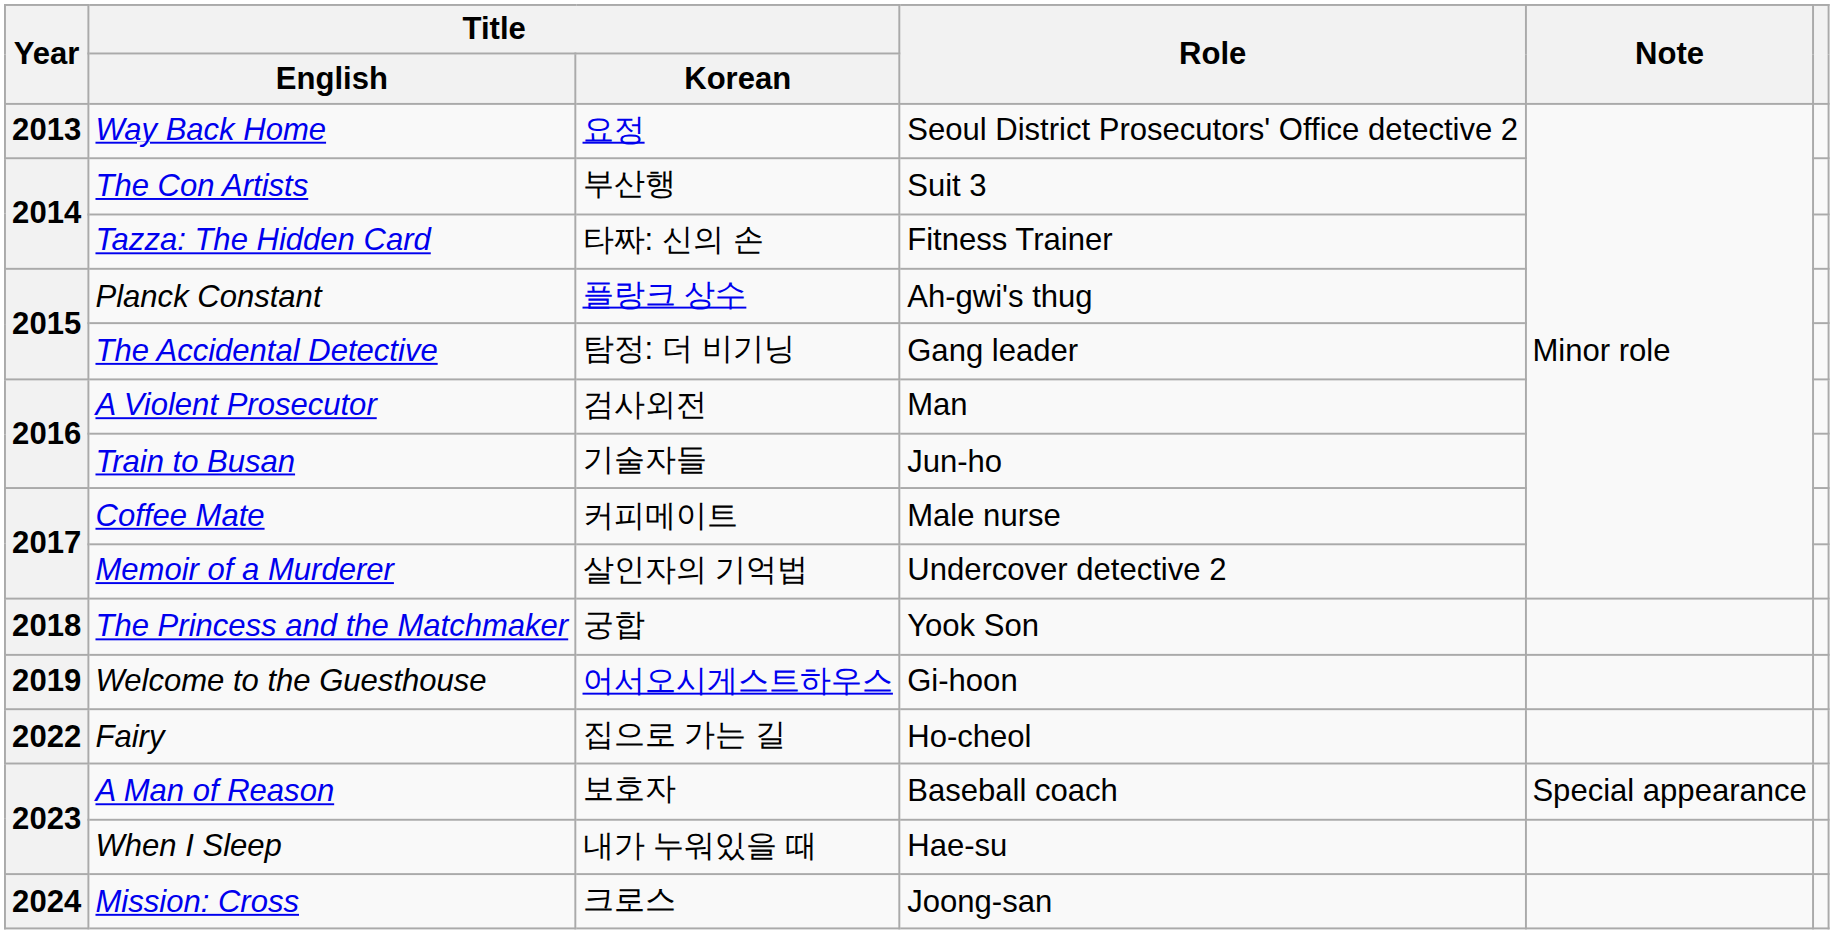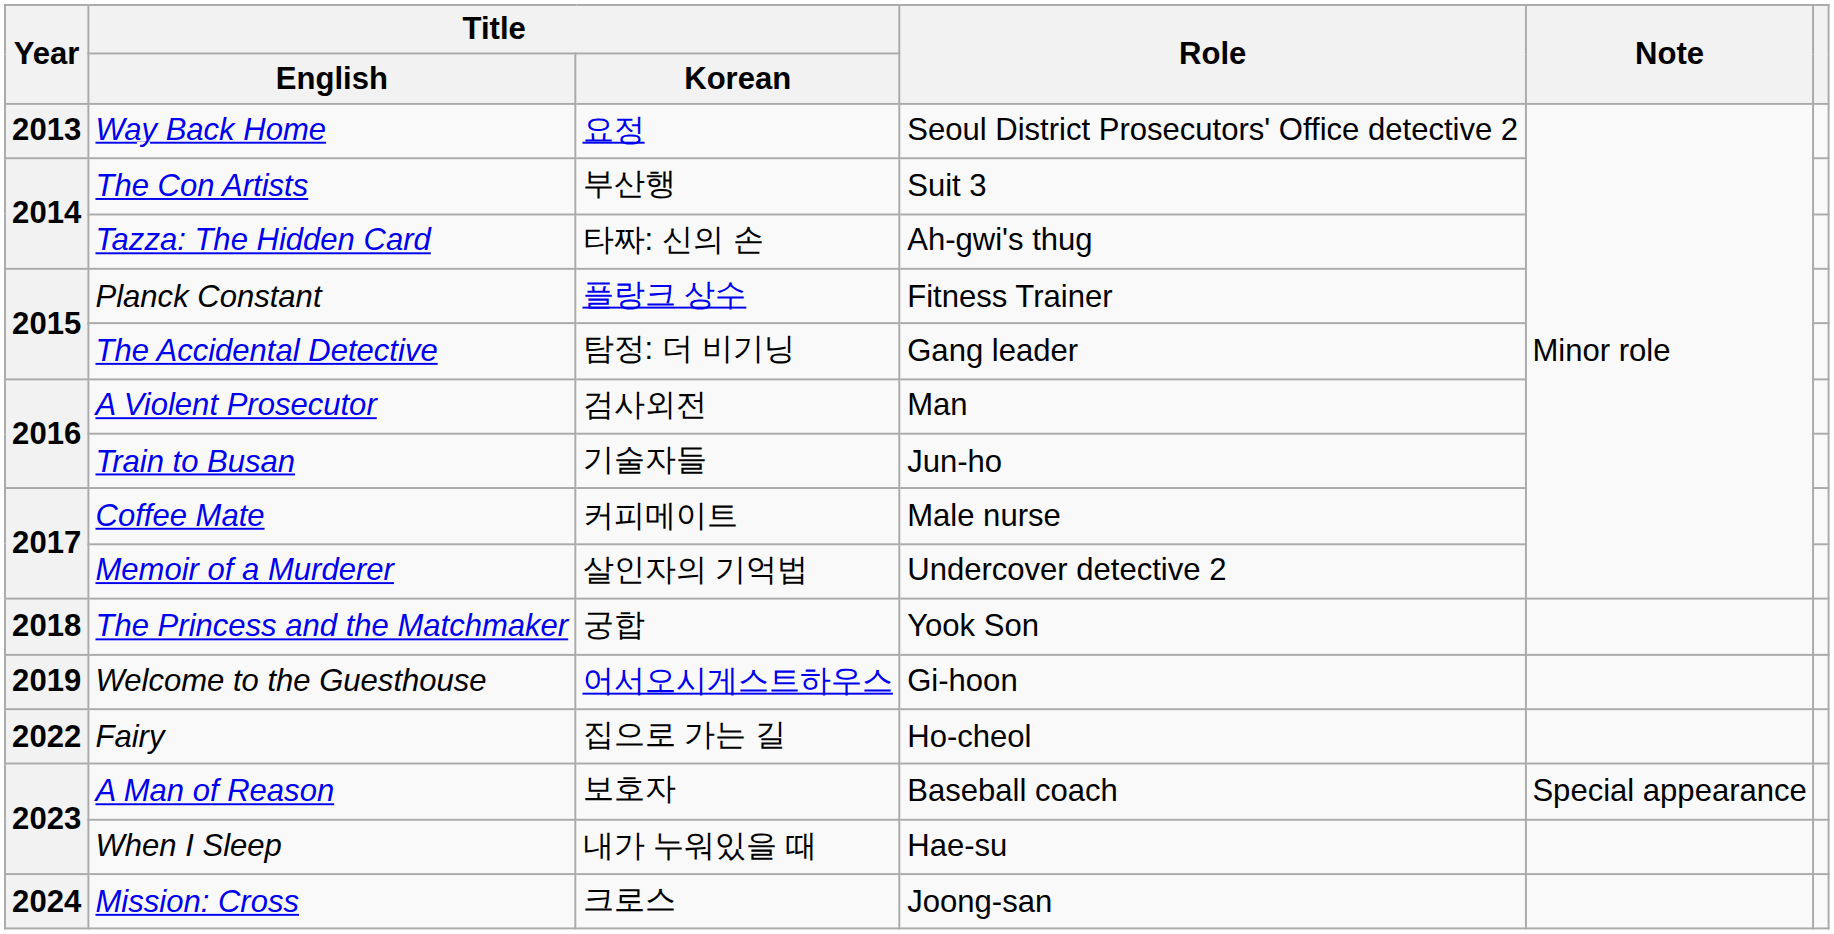Tazza: The Hidden Card | Role: Fitness Trainer -> Ah-gwi's thug
Planck Constant | Role: Ah-gwi's thug -> Fitness Trainer
